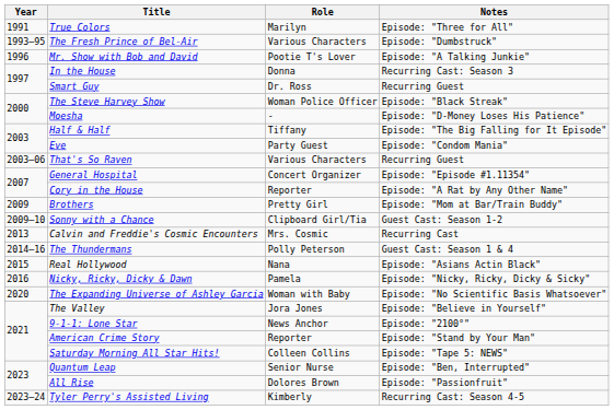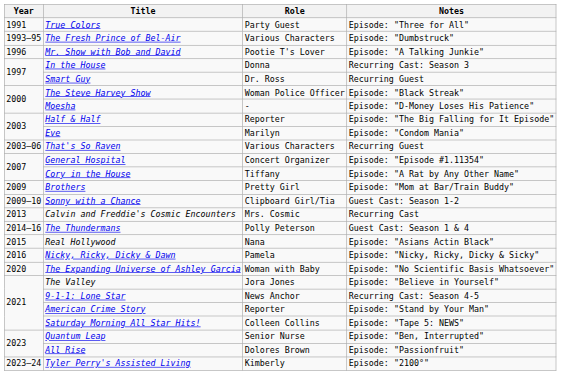True Colors | Role: Marilyn -> Party Guest
Half & Half | Role: Tiffany -> Reporter
Eve | Role: Party Guest -> Marilyn
Cory in the House | Role: Reporter -> Tiffany
9-1-1: Lone Star | Notes: Episode: "2100°" -> Recurring Cast: Season 4-5
Tyler Perry's Assisted Living | Notes: Recurring Cast: Season 4-5 -> Episode: "2100°"
